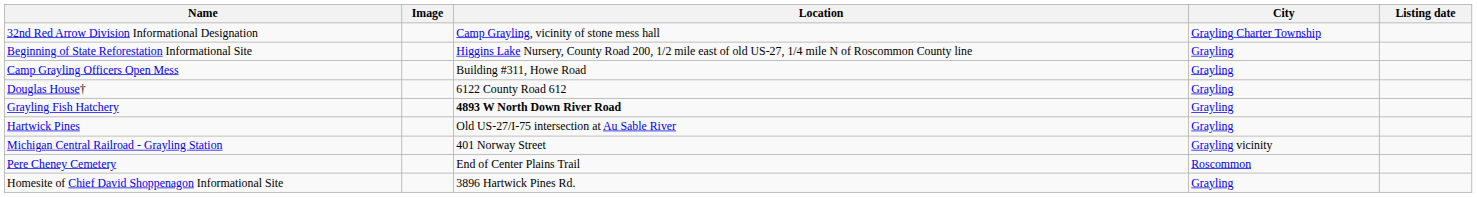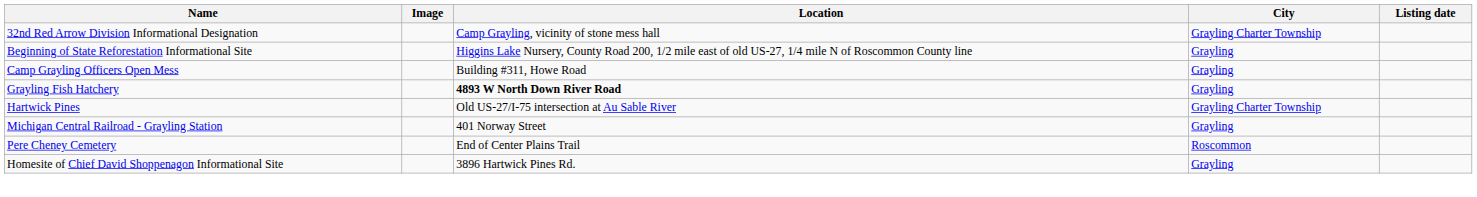- row: Douglas House† | 6122 County Road 612 | Grayling
Hartwick Pines | City: Grayling -> Grayling Charter Township
Michigan Central Railroad - Grayling Station | City: Grayling vicinity -> Grayling
